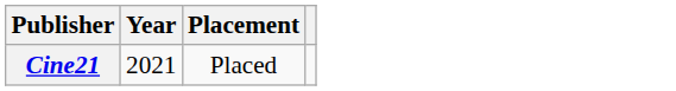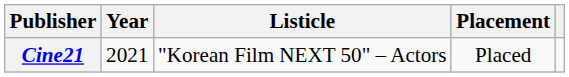+ column: Listicle | "Korean Film NEXT 50" – Actors
